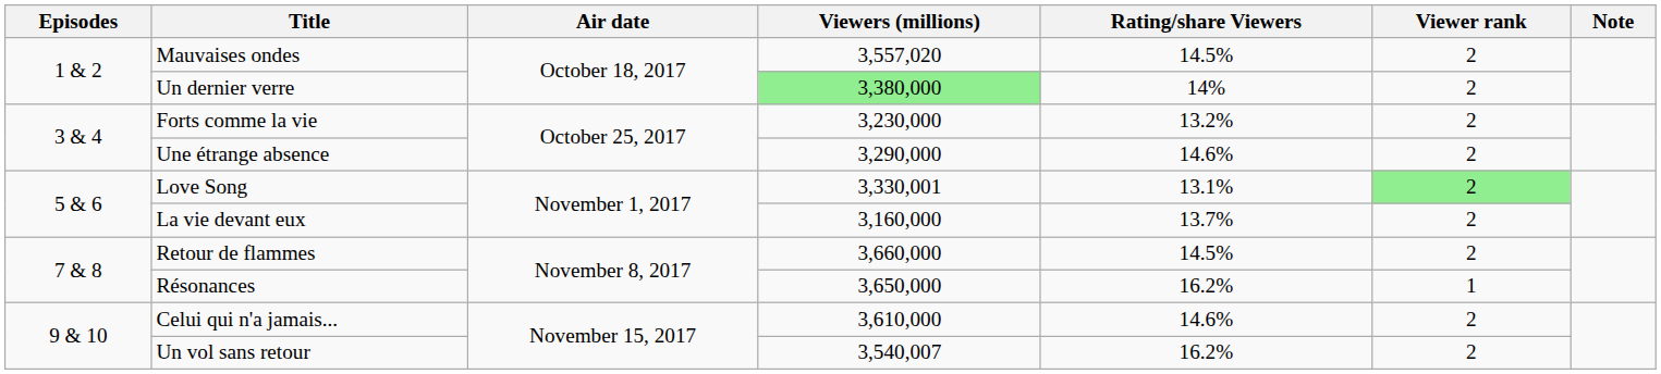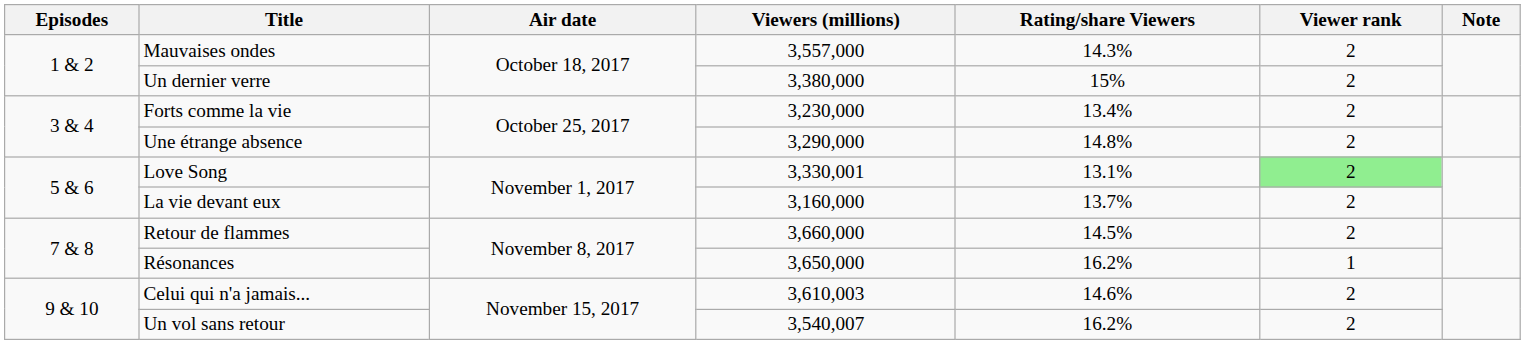Mauvaises ondes | Viewers (millions): 3,557,020 -> 3,557,000
Mauvaises ondes | Rating/share Viewers: 14.5% -> 14.3%
Un dernier verre | Viewers (millions): lightgreen background -> no background
Un dernier verre | Rating/share Viewers: 14% -> 15%
Forts comme la vie | Rating/share Viewers: 13.2% -> 13.4%
Une étrange absence | Rating/share Viewers: 14.6% -> 14.8%
Celui qui n'a jamais... | Viewers (millions): 3,610,000 -> 3,610,003
